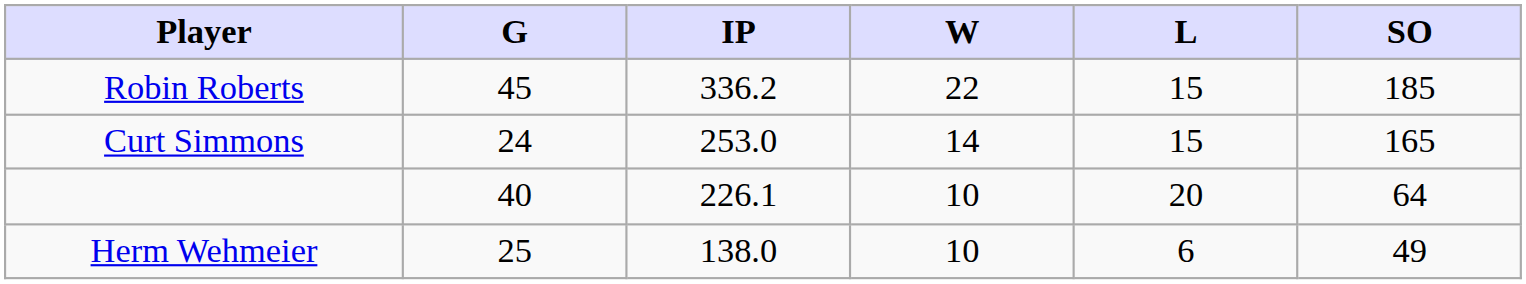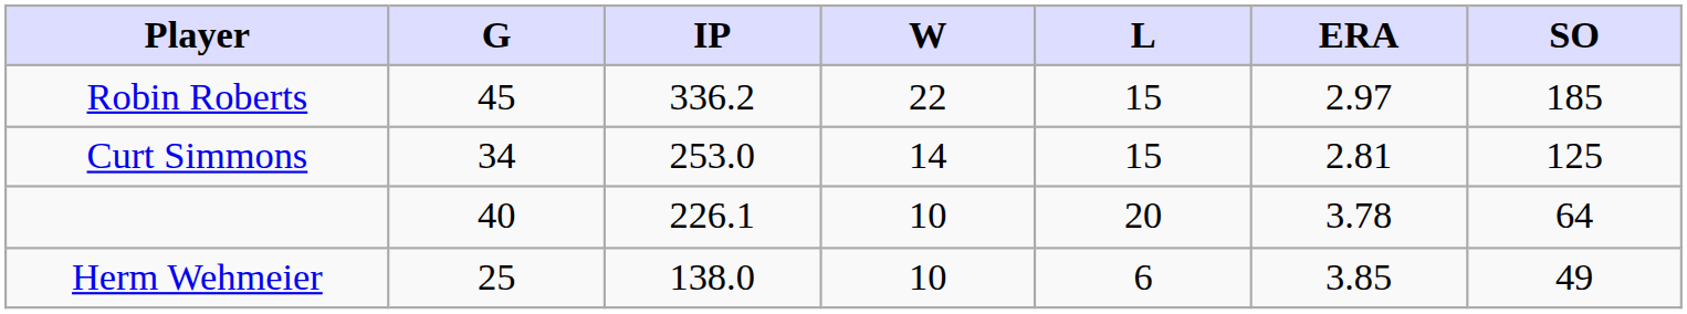+ column: ERA | 2.97 | 2.81 | 3.78 | 3.85
Curt Simmons | G: 24 -> 34
Curt Simmons | SO: 165 -> 125
